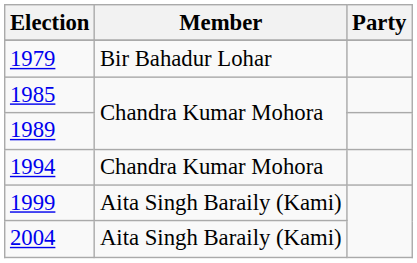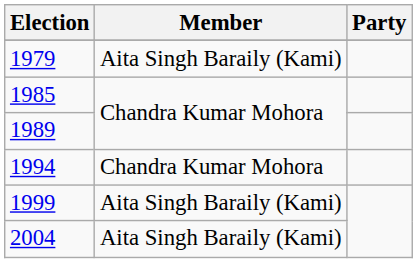1979 | Member: Bir Bahadur Lohar -> Aita Singh Baraily (Kami)
